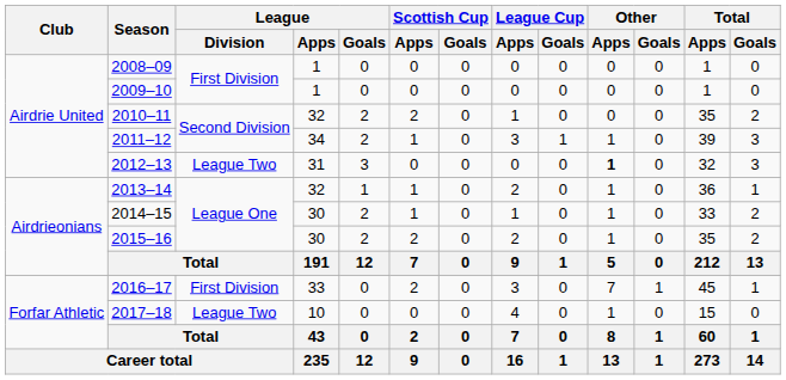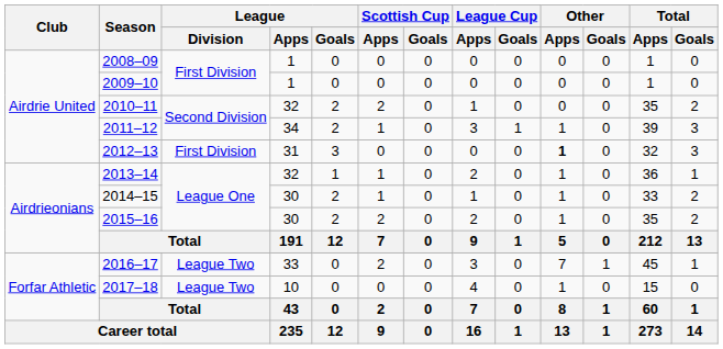2012–13 | League / Division: League Two -> First Division
2016–17 | League / Division: First Division -> League Two
